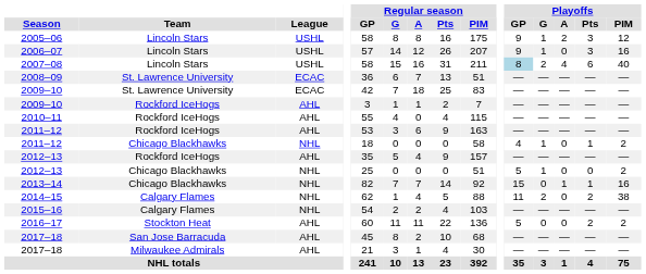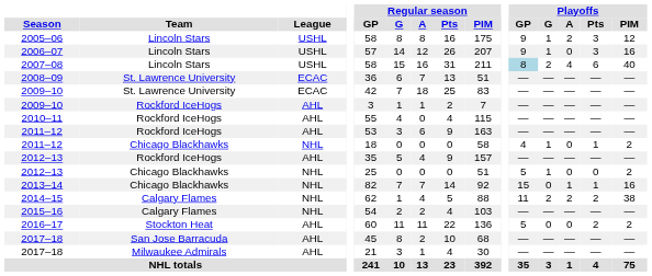2014–15 | Playoffs / A: 0 -> 2
